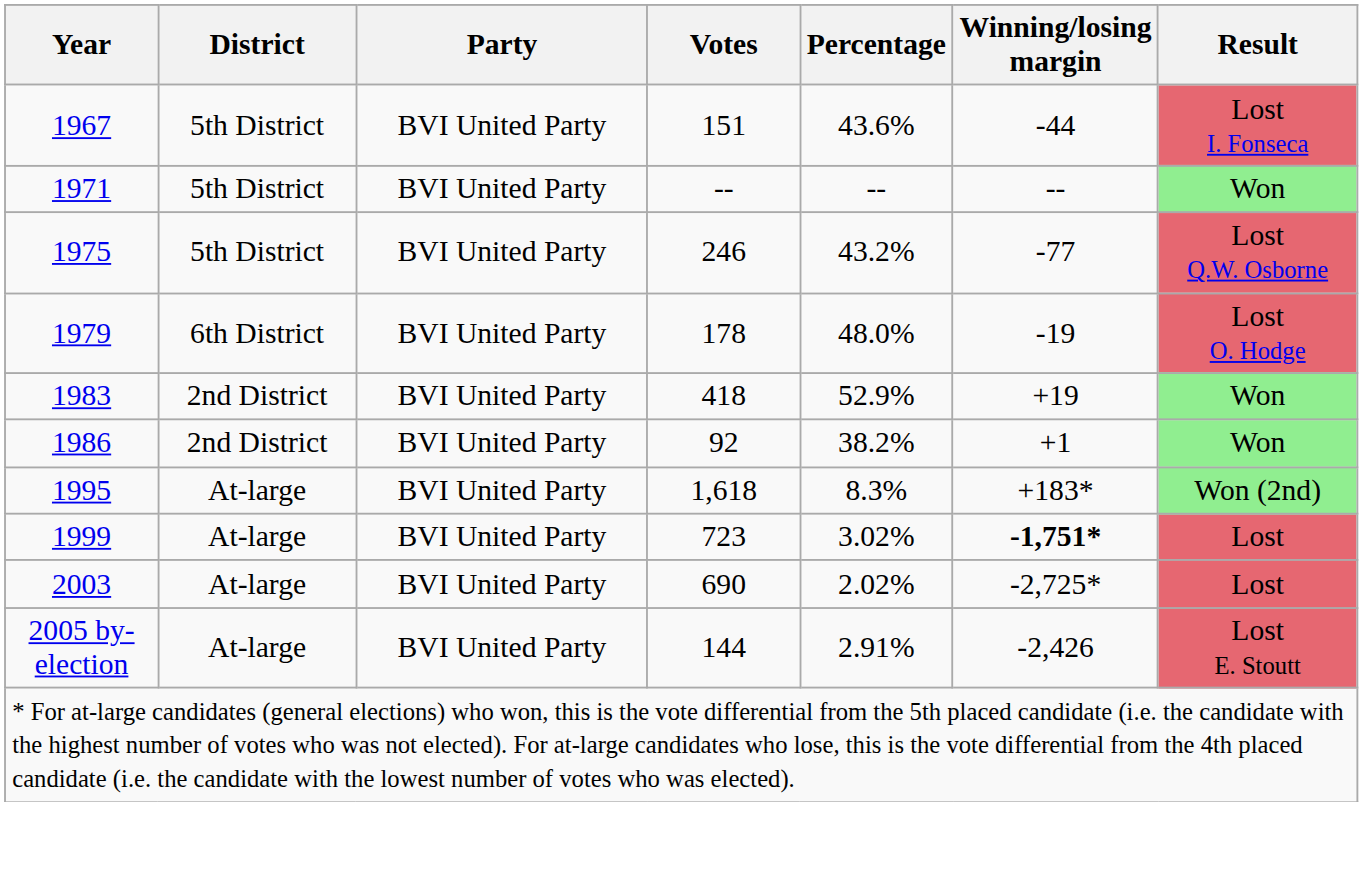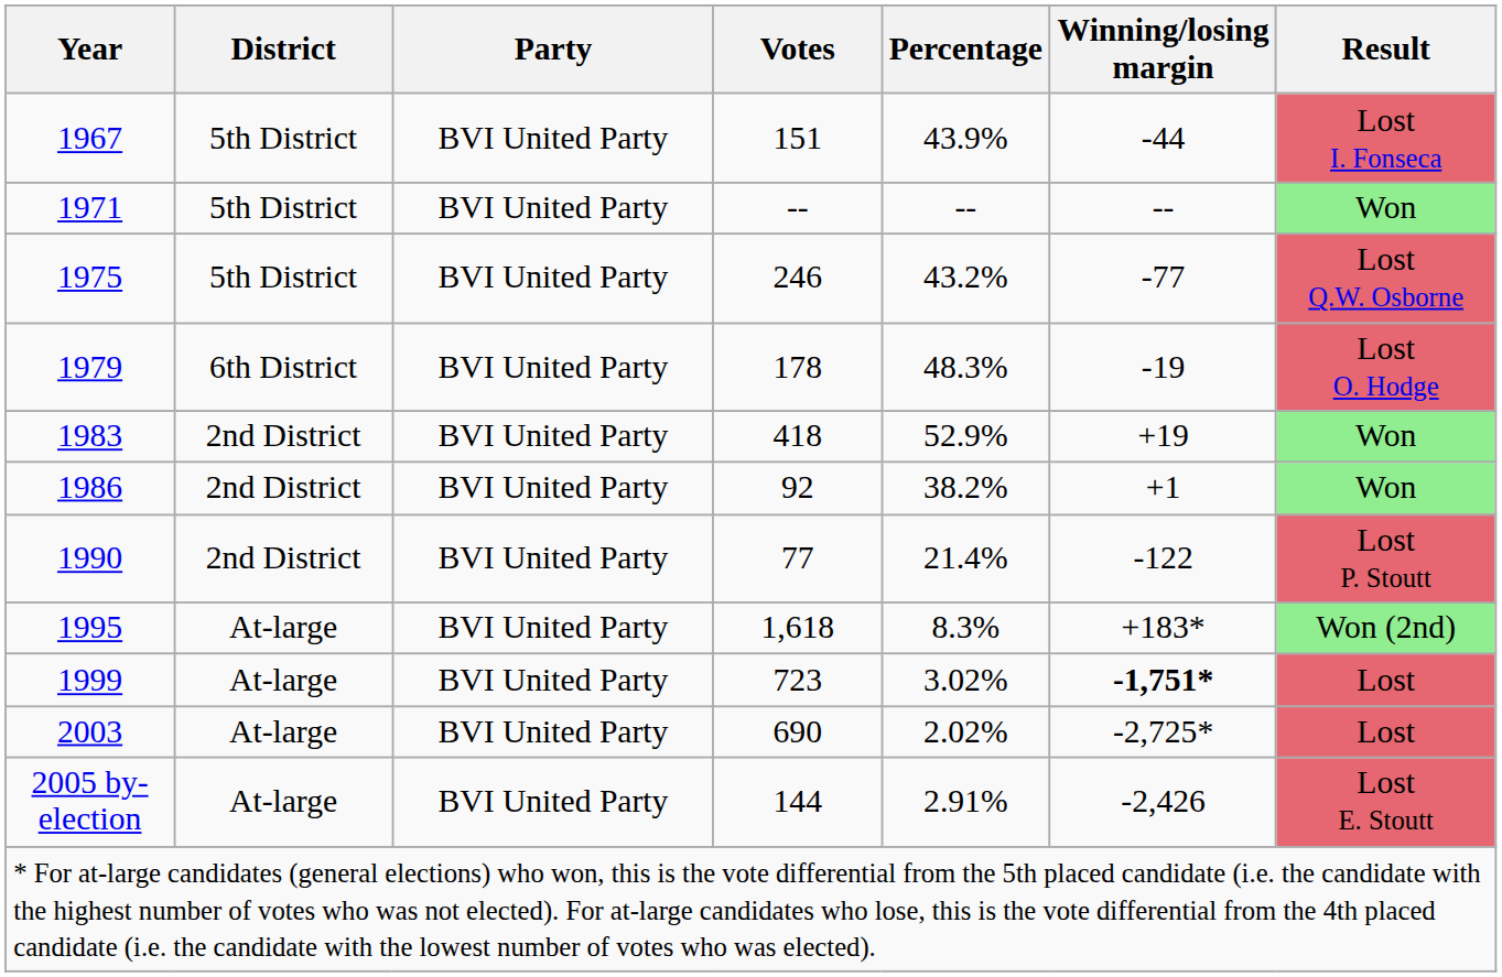1967 | Percentage: 43.6% -> 43.9%
1979 | Percentage: 48.0% -> 48.3%
+ row: 1990 | 2nd District | BVI United Party | 77 | 21.4% | -122 | Lost P. Stoutt
